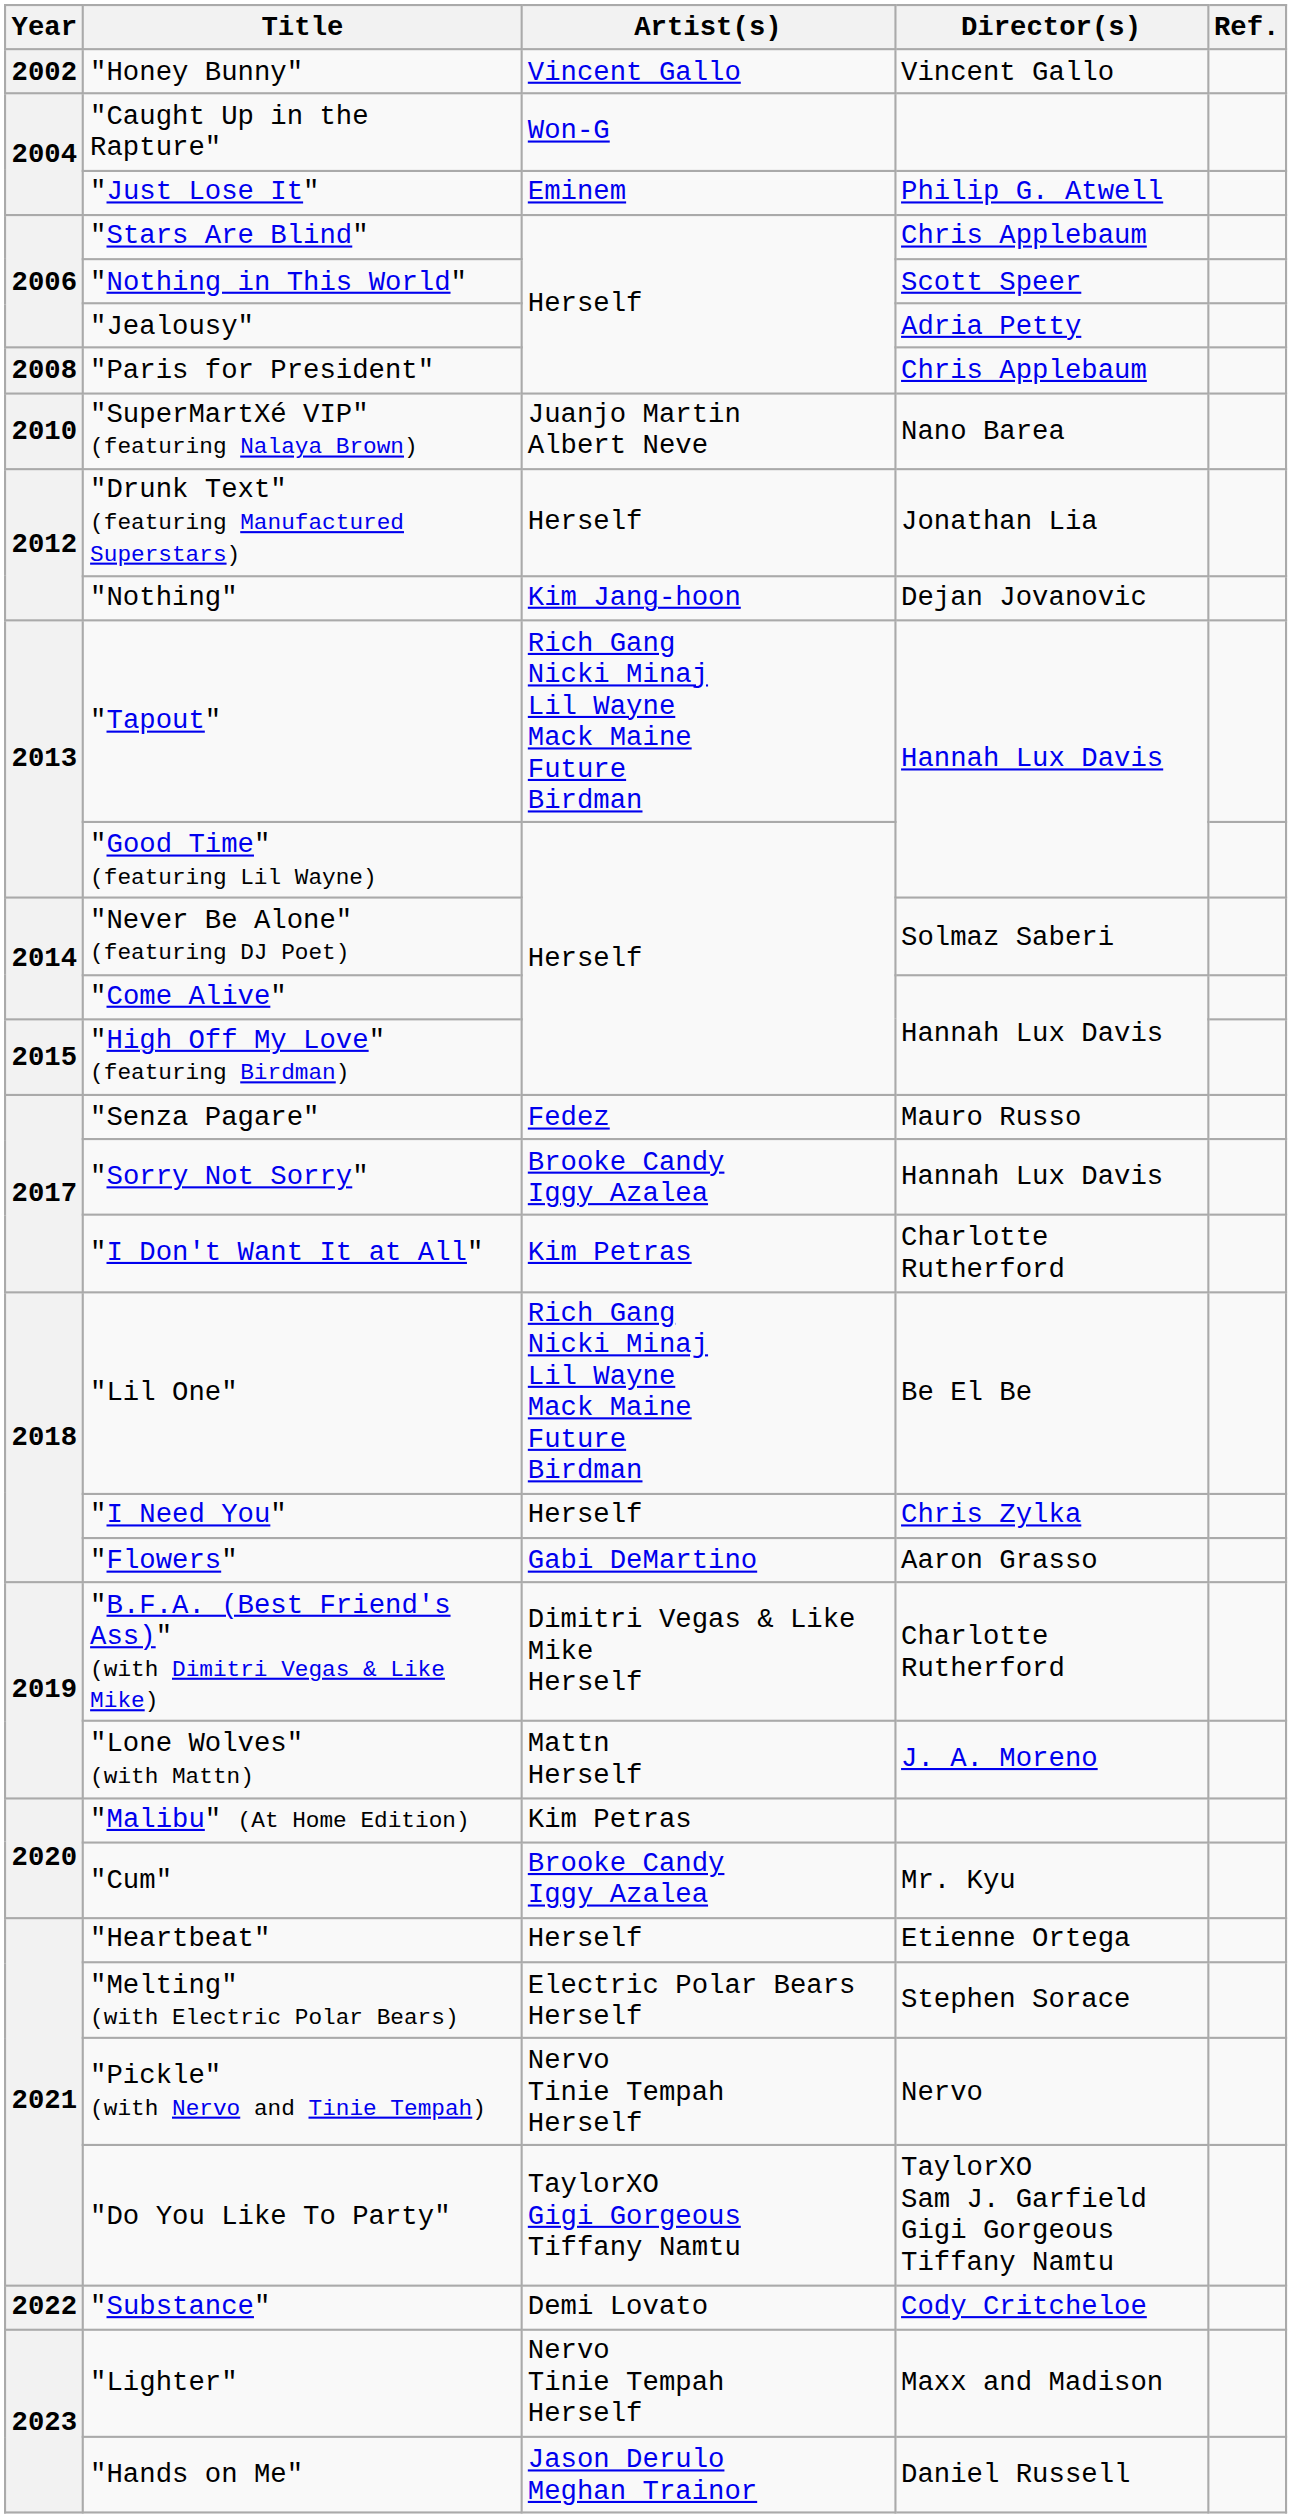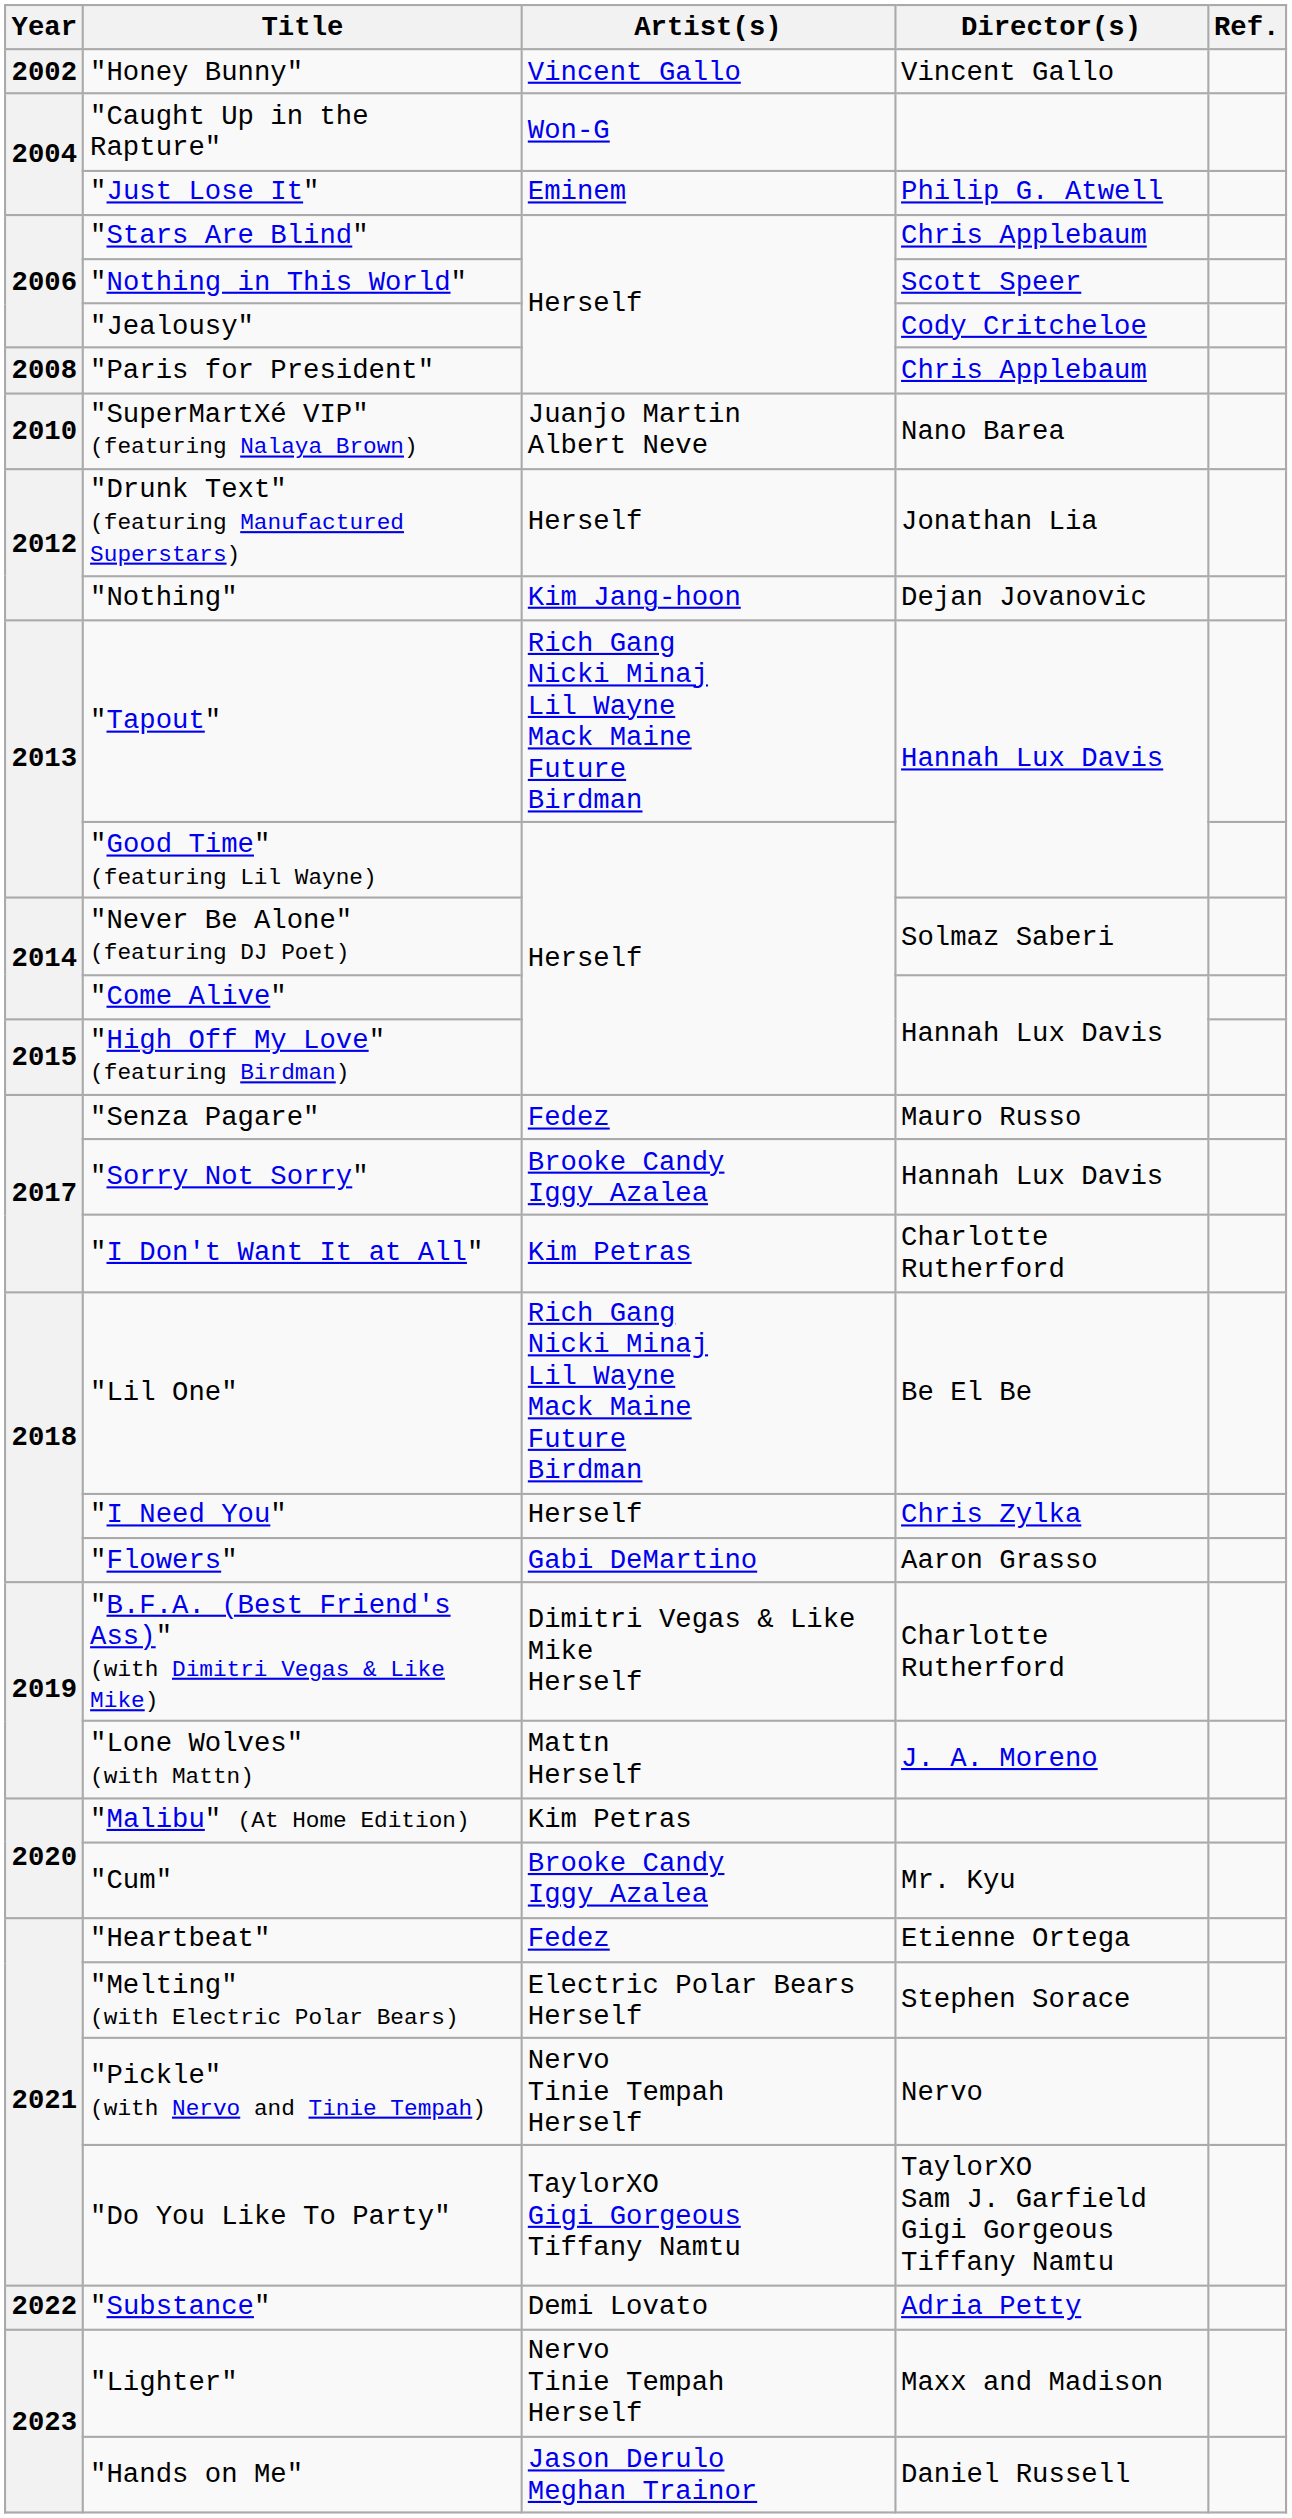"Jealousy" | Director(s): Adria Petty -> Cody Critcheloe
"Heartbeat" | Artist(s): Herself -> Fedez
"Substance" | Director(s): Cody Critcheloe -> Adria Petty
